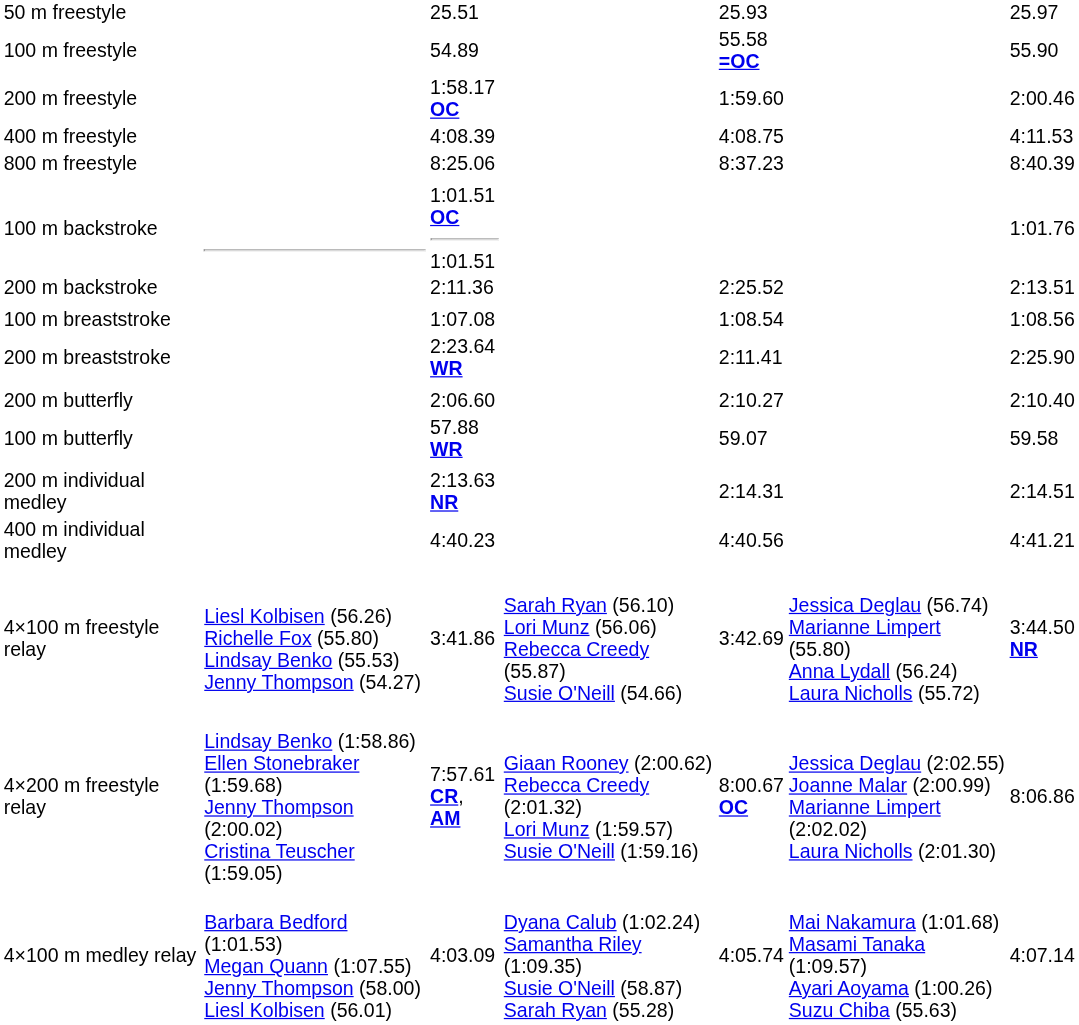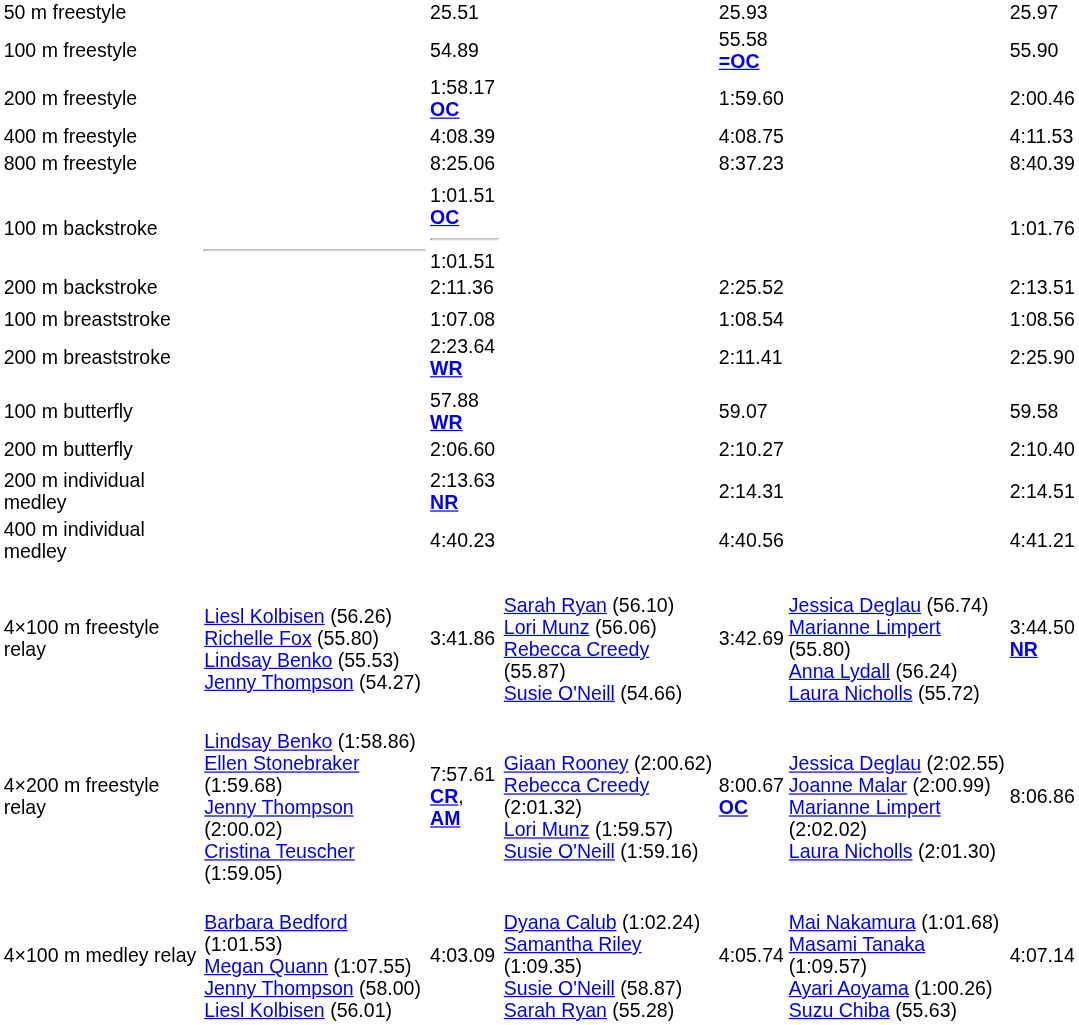rows swapped: 100 m butterfly <-> 200 m butterfly
